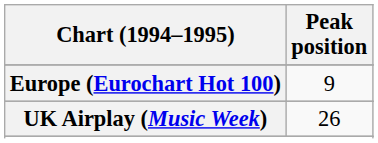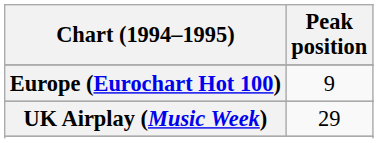UK Airplay (Music Week) | Peak position: 26 -> 29
